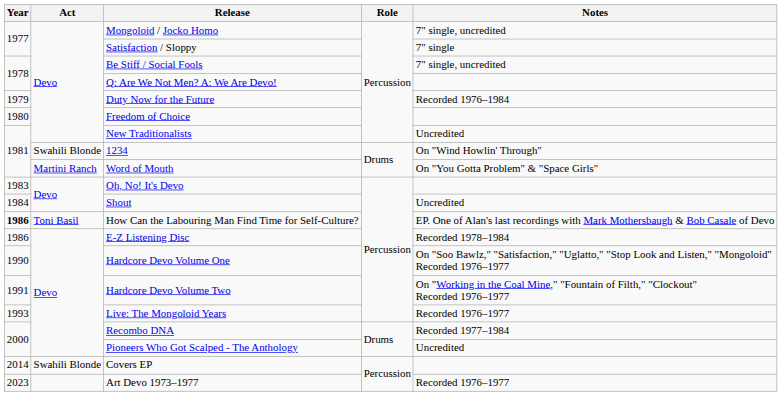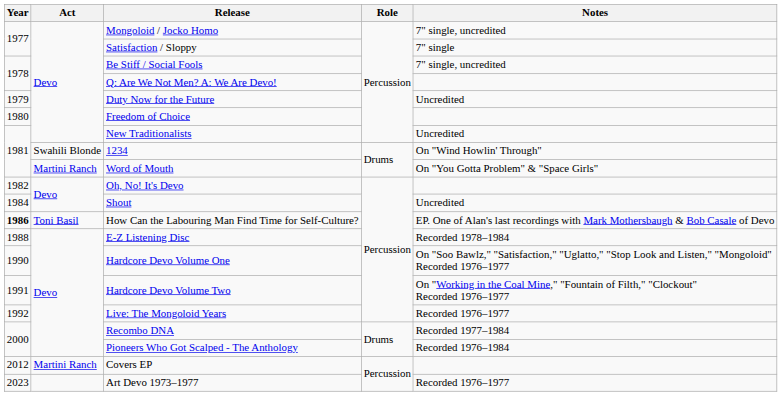Duty Now for the Future | Notes: Recorded 1976–1984 -> Uncredited
Oh, No! It's Devo | Year: 1983 -> 1982
E-Z Listening Disc | Year: 1986 -> 1988
Live: The Mongoloid Years | Year: 1993 -> 1992
Pioneers Who Got Scalped - The Anthology | Notes: Uncredited -> Recorded 1976–1984
Covers EP | Year: 2014 -> 2012
Covers EP | Act: Swahili Blonde -> Martini Ranch
